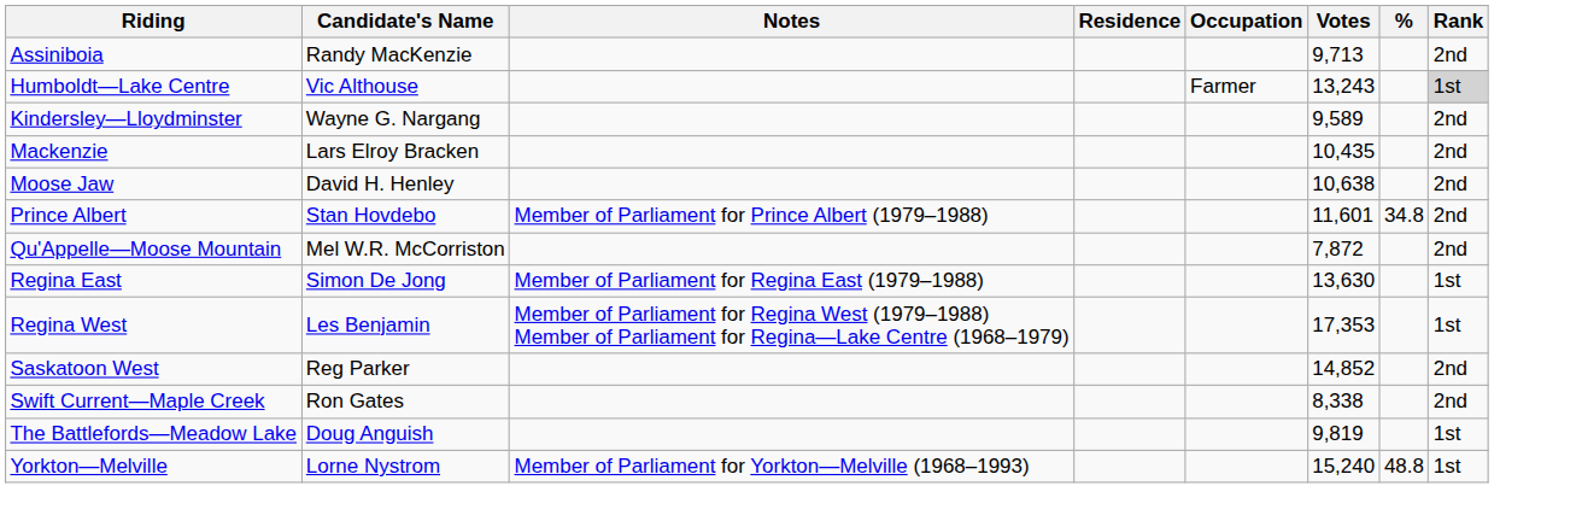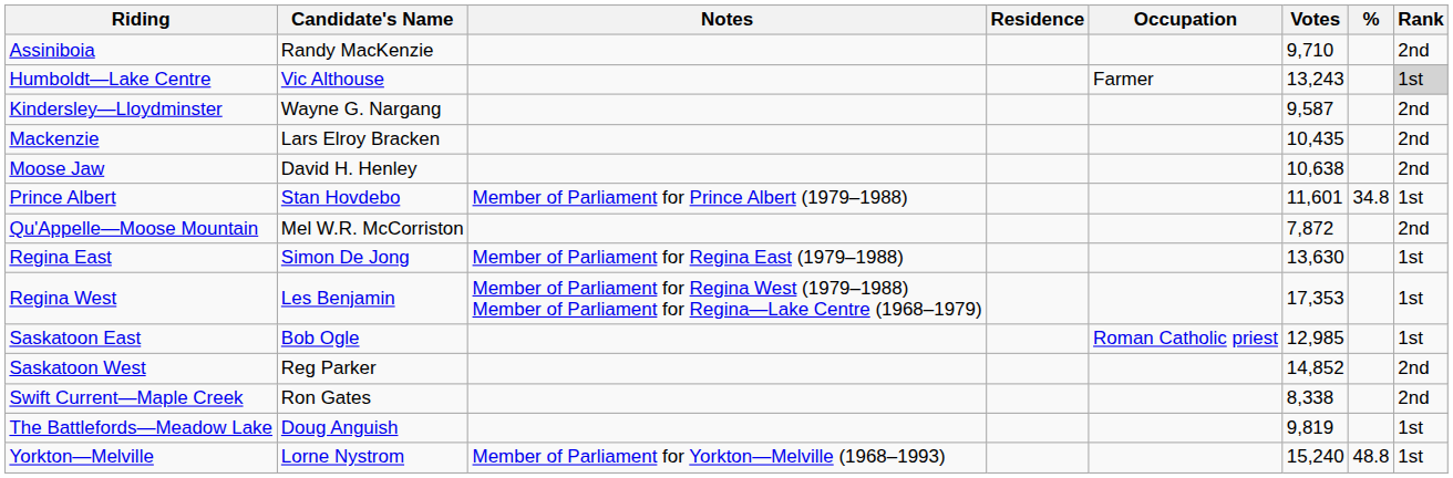Assiniboia | Votes: 9,713 -> 9,710
Kindersley—Lloydminster | Votes: 9,589 -> 9,587
Prince Albert | Rank: 2nd -> 1st
+ row: Saskatoon East | Bob Ogle | Roman Catholic priest | 12,985 | 1st
